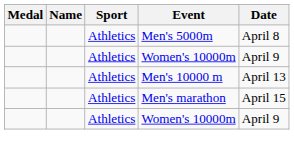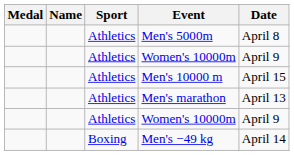Men's 10000 m | Date: April 13 -> April 15
Men's marathon | Date: April 15 -> April 13
+ row: Boxing | Men's −49 kg | April 14
